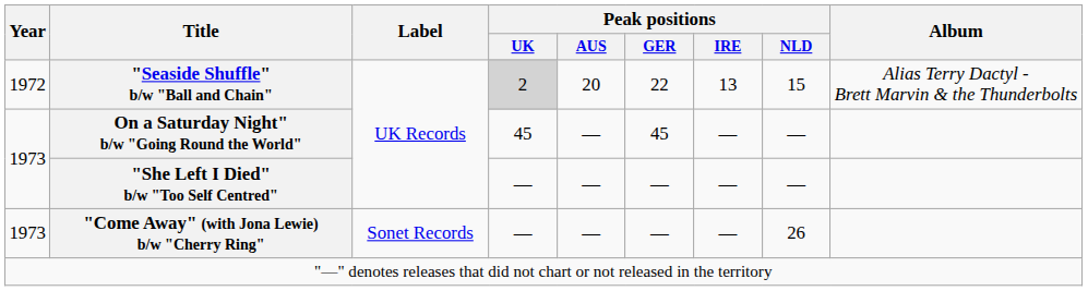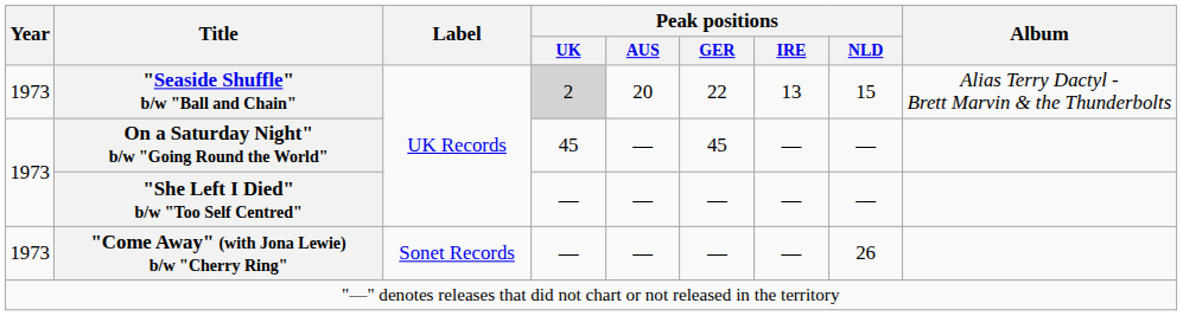"Seaside Shuffle" b/w "Ball and Chain" | Year: 1972 -> 1973
